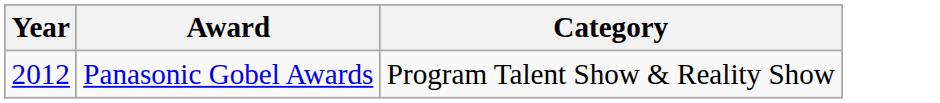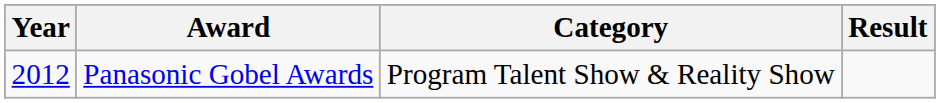+ column: Result
